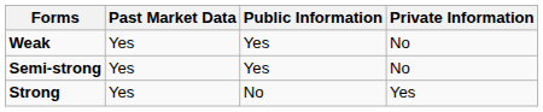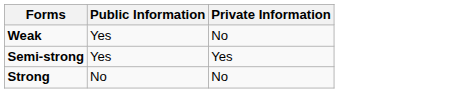- column: Past Market Data | Yes | Yes | Yes
Semi-strong | Private Information: No -> Yes
Strong | Private Information: Yes -> No
